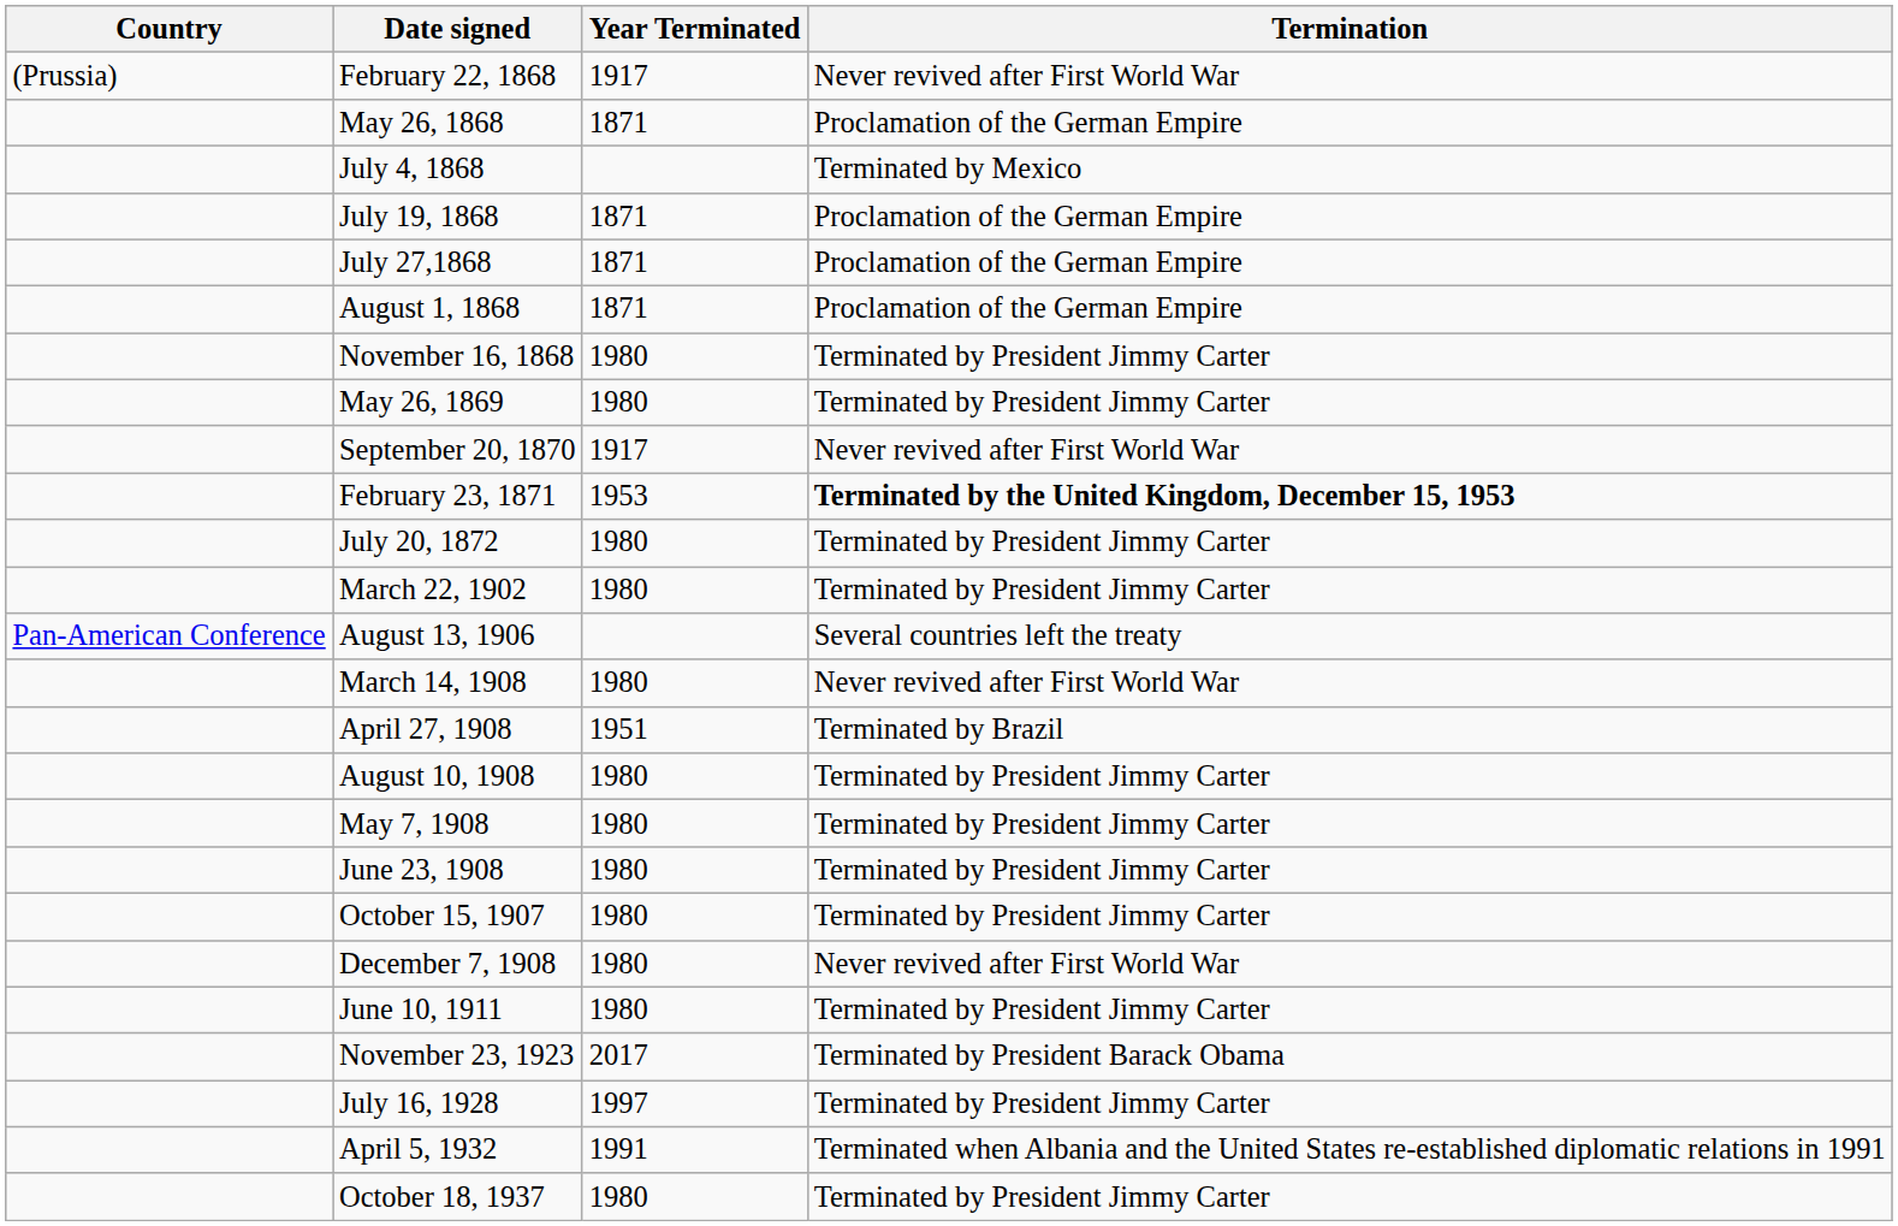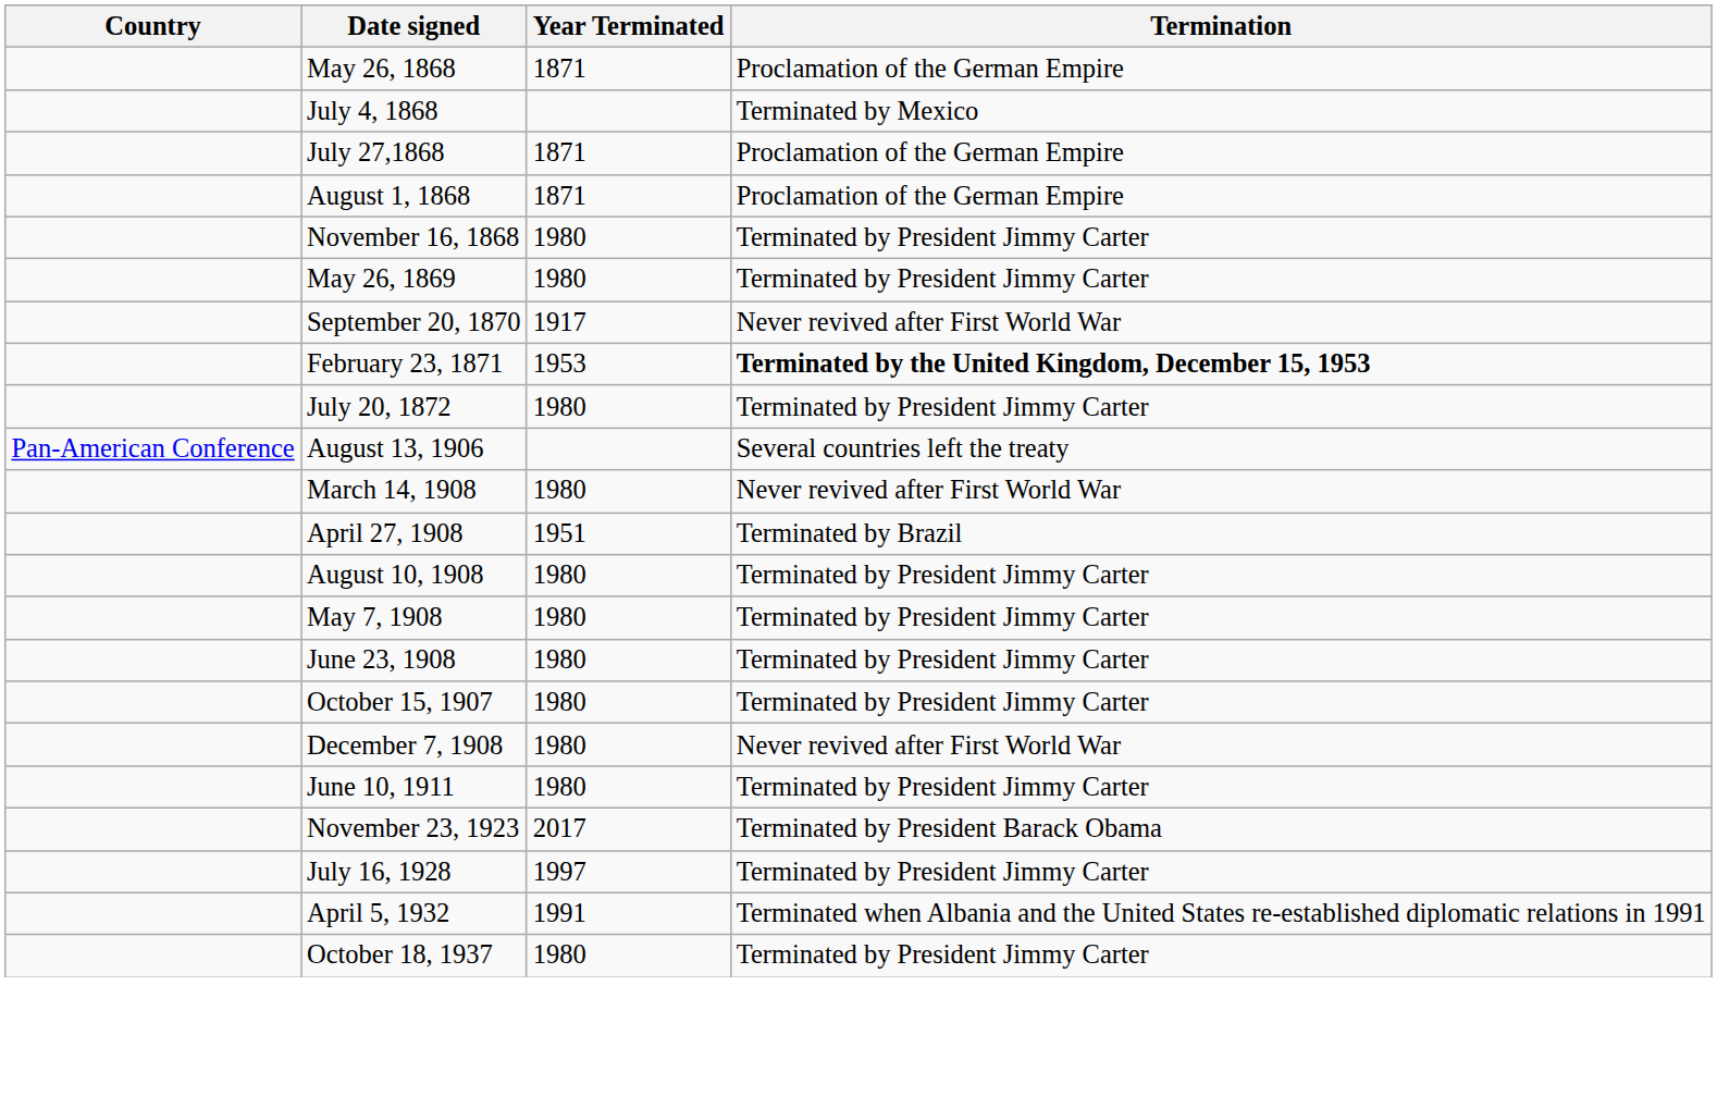- row: (Prussia) | February 22, 1868 | 1917 | Never revived after First World War
- row: July 19, 1868 | 1871 | Proclamation of the German Empire
- row: March 22, 1902 | 1980 | Terminated by President Jimmy Carter
